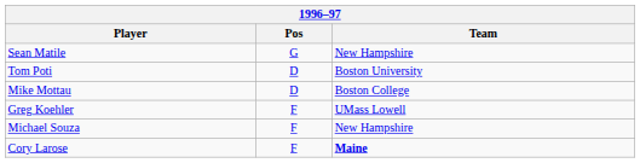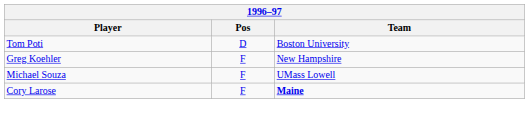- row: Sean Matile | G | New Hampshire
- row: Mike Mottau | D | Boston College
Greg Koehler | Team: UMass Lowell -> New Hampshire
Michael Souza | Team: New Hampshire -> UMass Lowell
